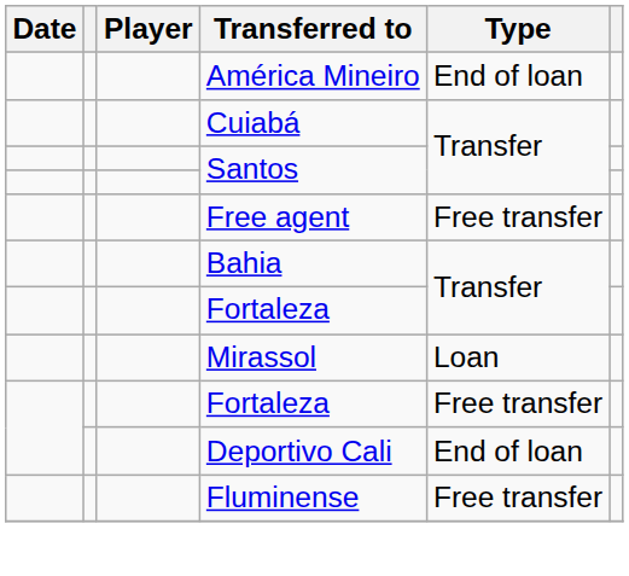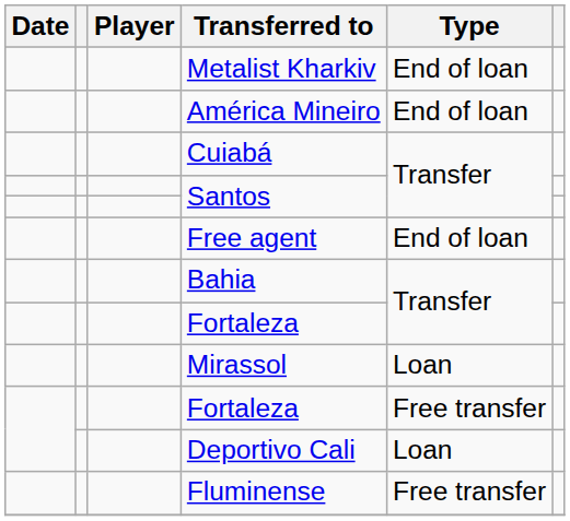+ row: Metalist Kharkiv | End of loan
Free agent | Type: Free transfer -> End of loan
Deportivo Cali | Type: End of loan -> Loan
